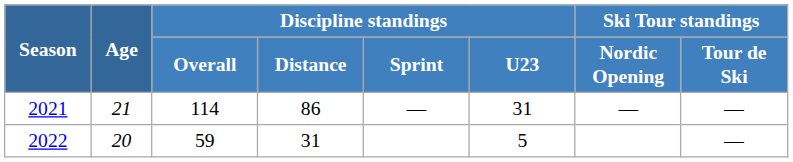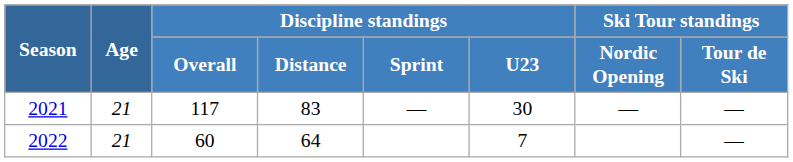2021 | Discipline standings / Overall: 114 -> 117
2021 | Discipline standings / Distance: 86 -> 83
2021 | Discipline standings / U23: 31 -> 30
2022 | Age: 20 -> 21
2022 | Discipline standings / Overall: 59 -> 60
2022 | Discipline standings / Distance: 31 -> 64
2022 | Discipline standings / U23: 5 -> 7
